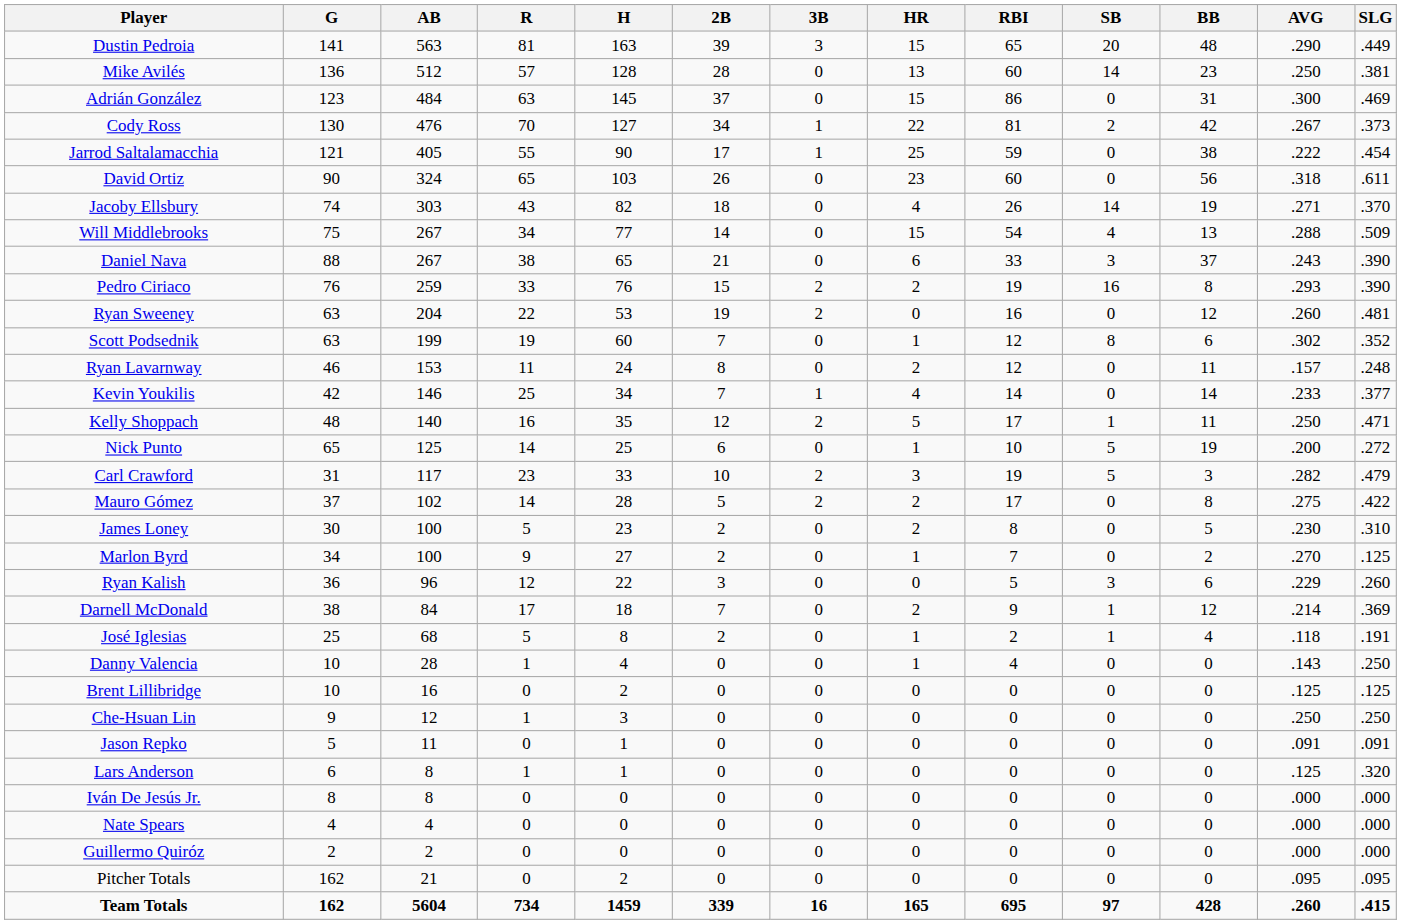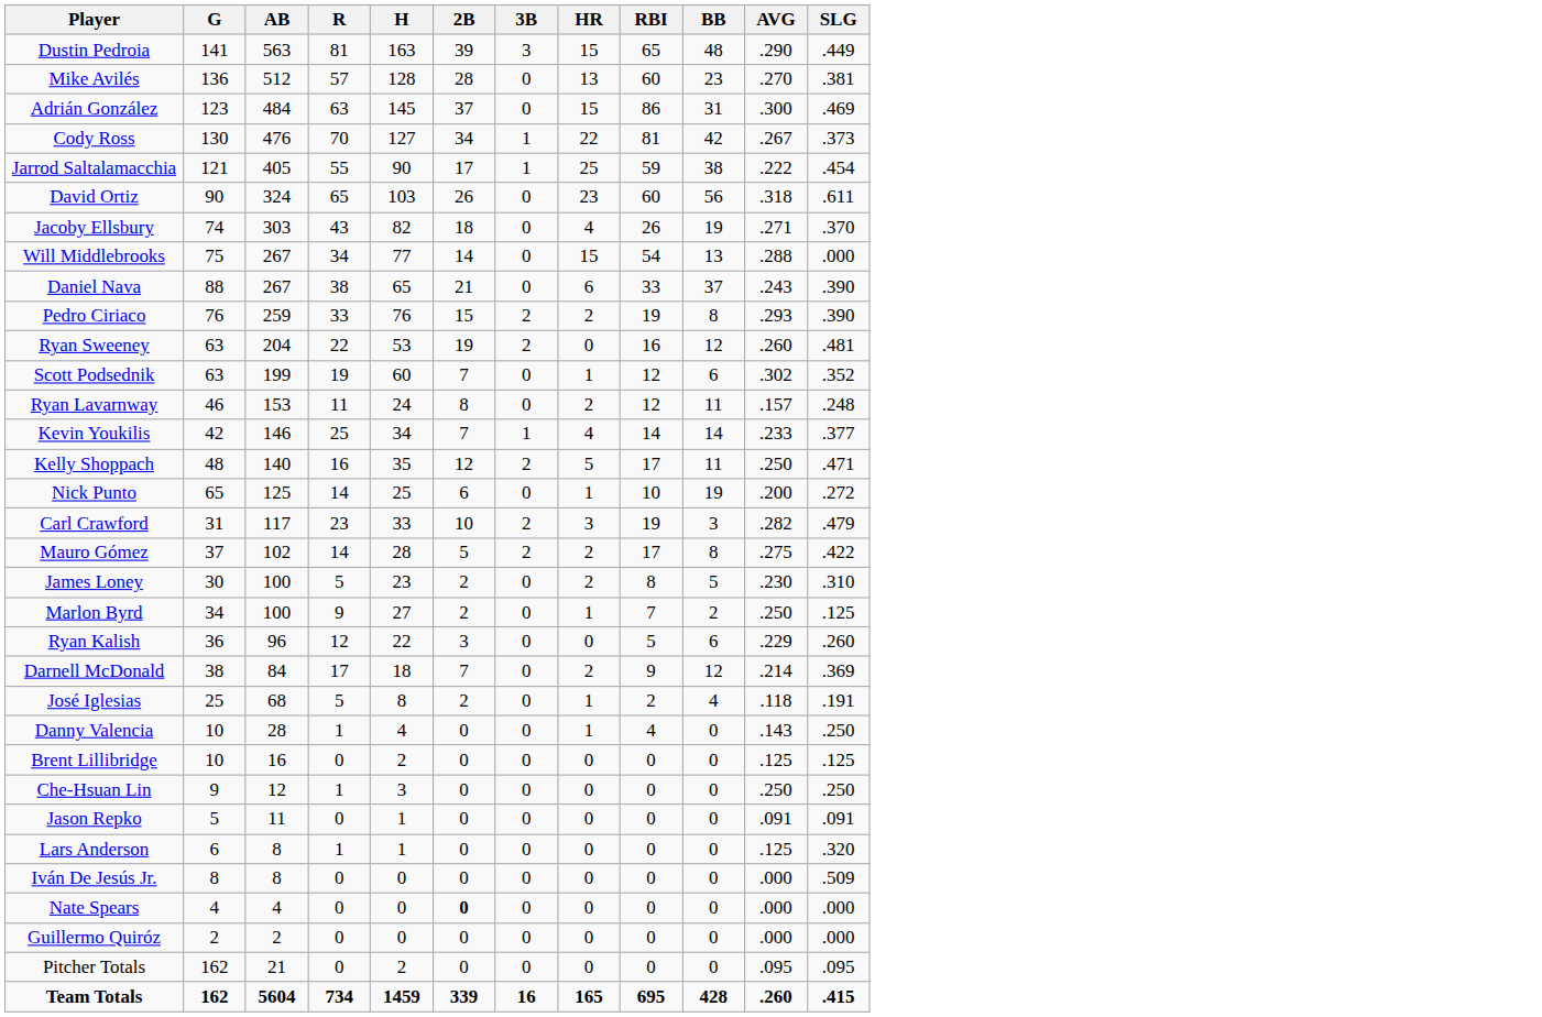- column: SB | 20 | 14 | 0 | 2 | 0 | 0 | 14 | 4 | 3 | 16 | 0 | 8 | 0 | 0 | 1 | 5 | 5 | 0 | 0 | 0 | 3 | 1 | 1 | 0 | 0 | 0 | 0 | 0 | 0 | 0 | 0 | 0 | 97
Mike Avilés | AVG: .250 -> .270
Will Middlebrooks | SLG: .509 -> .000
Marlon Byrd | AVG: .270 -> .250
Iván De Jesús Jr. | SLG: .000 -> .509
Nate Spears | 2B: normal -> bold
